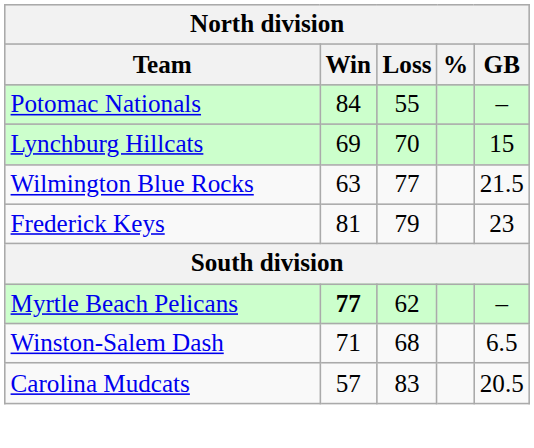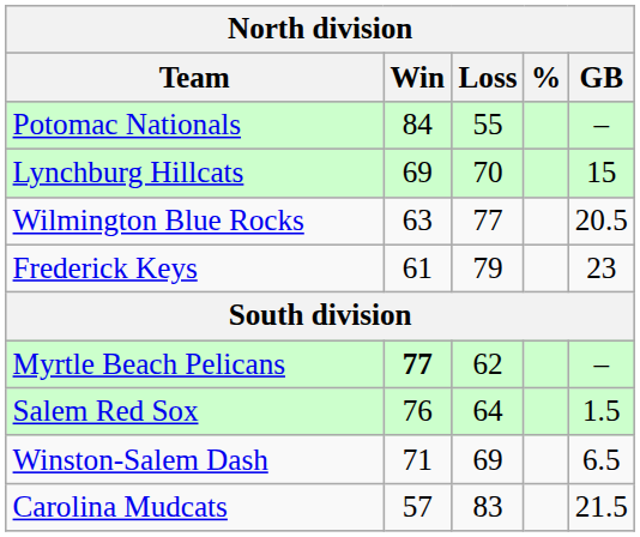Wilmington Blue Rocks | GB: 21.5 -> 20.5
Frederick Keys | Win: 81 -> 61
+ row: Salem Red Sox | 76 | 64 | 1.5
Winston-Salem Dash | Loss: 68 -> 69
Carolina Mudcats | GB: 20.5 -> 21.5
